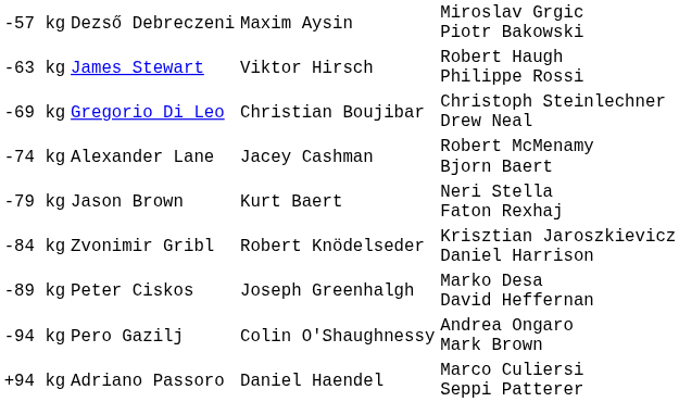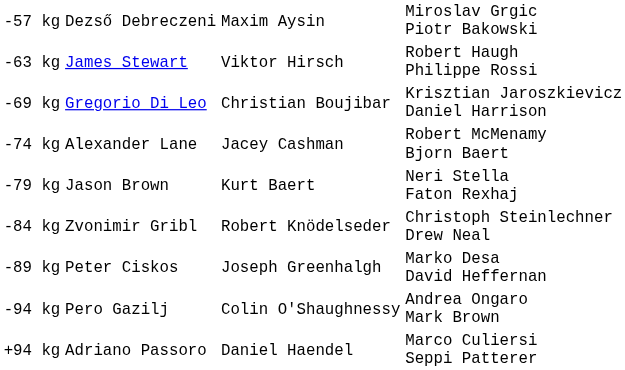-69 kg | column 4: Christoph Steinlechner Drew Neal -> Krisztian Jaroszkievicz Daniel Harrison
-84 kg | column 4: Krisztian Jaroszkievicz Daniel Harrison -> Christoph Steinlechner Drew Neal
